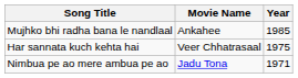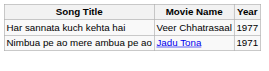- row: Mujhko bhi radha bana le nandlaal | Ankahee | 1985
Har sannata kuch kehta hai | Year: 1975 -> 1977
